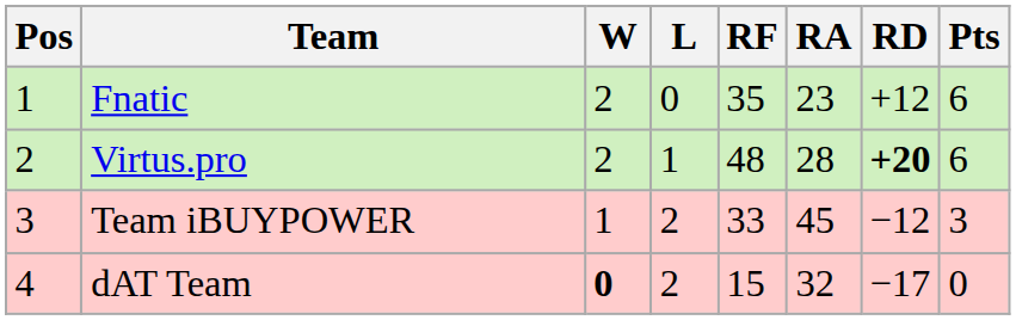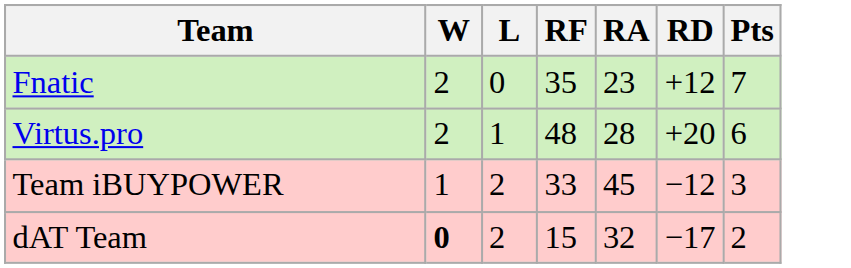- column: Pos | 1 | 2 | 3 | 4
Fnatic | Pts: 6 -> 7
Virtus.pro | RD: bold -> normal
dAT Team | Pts: 0 -> 2
